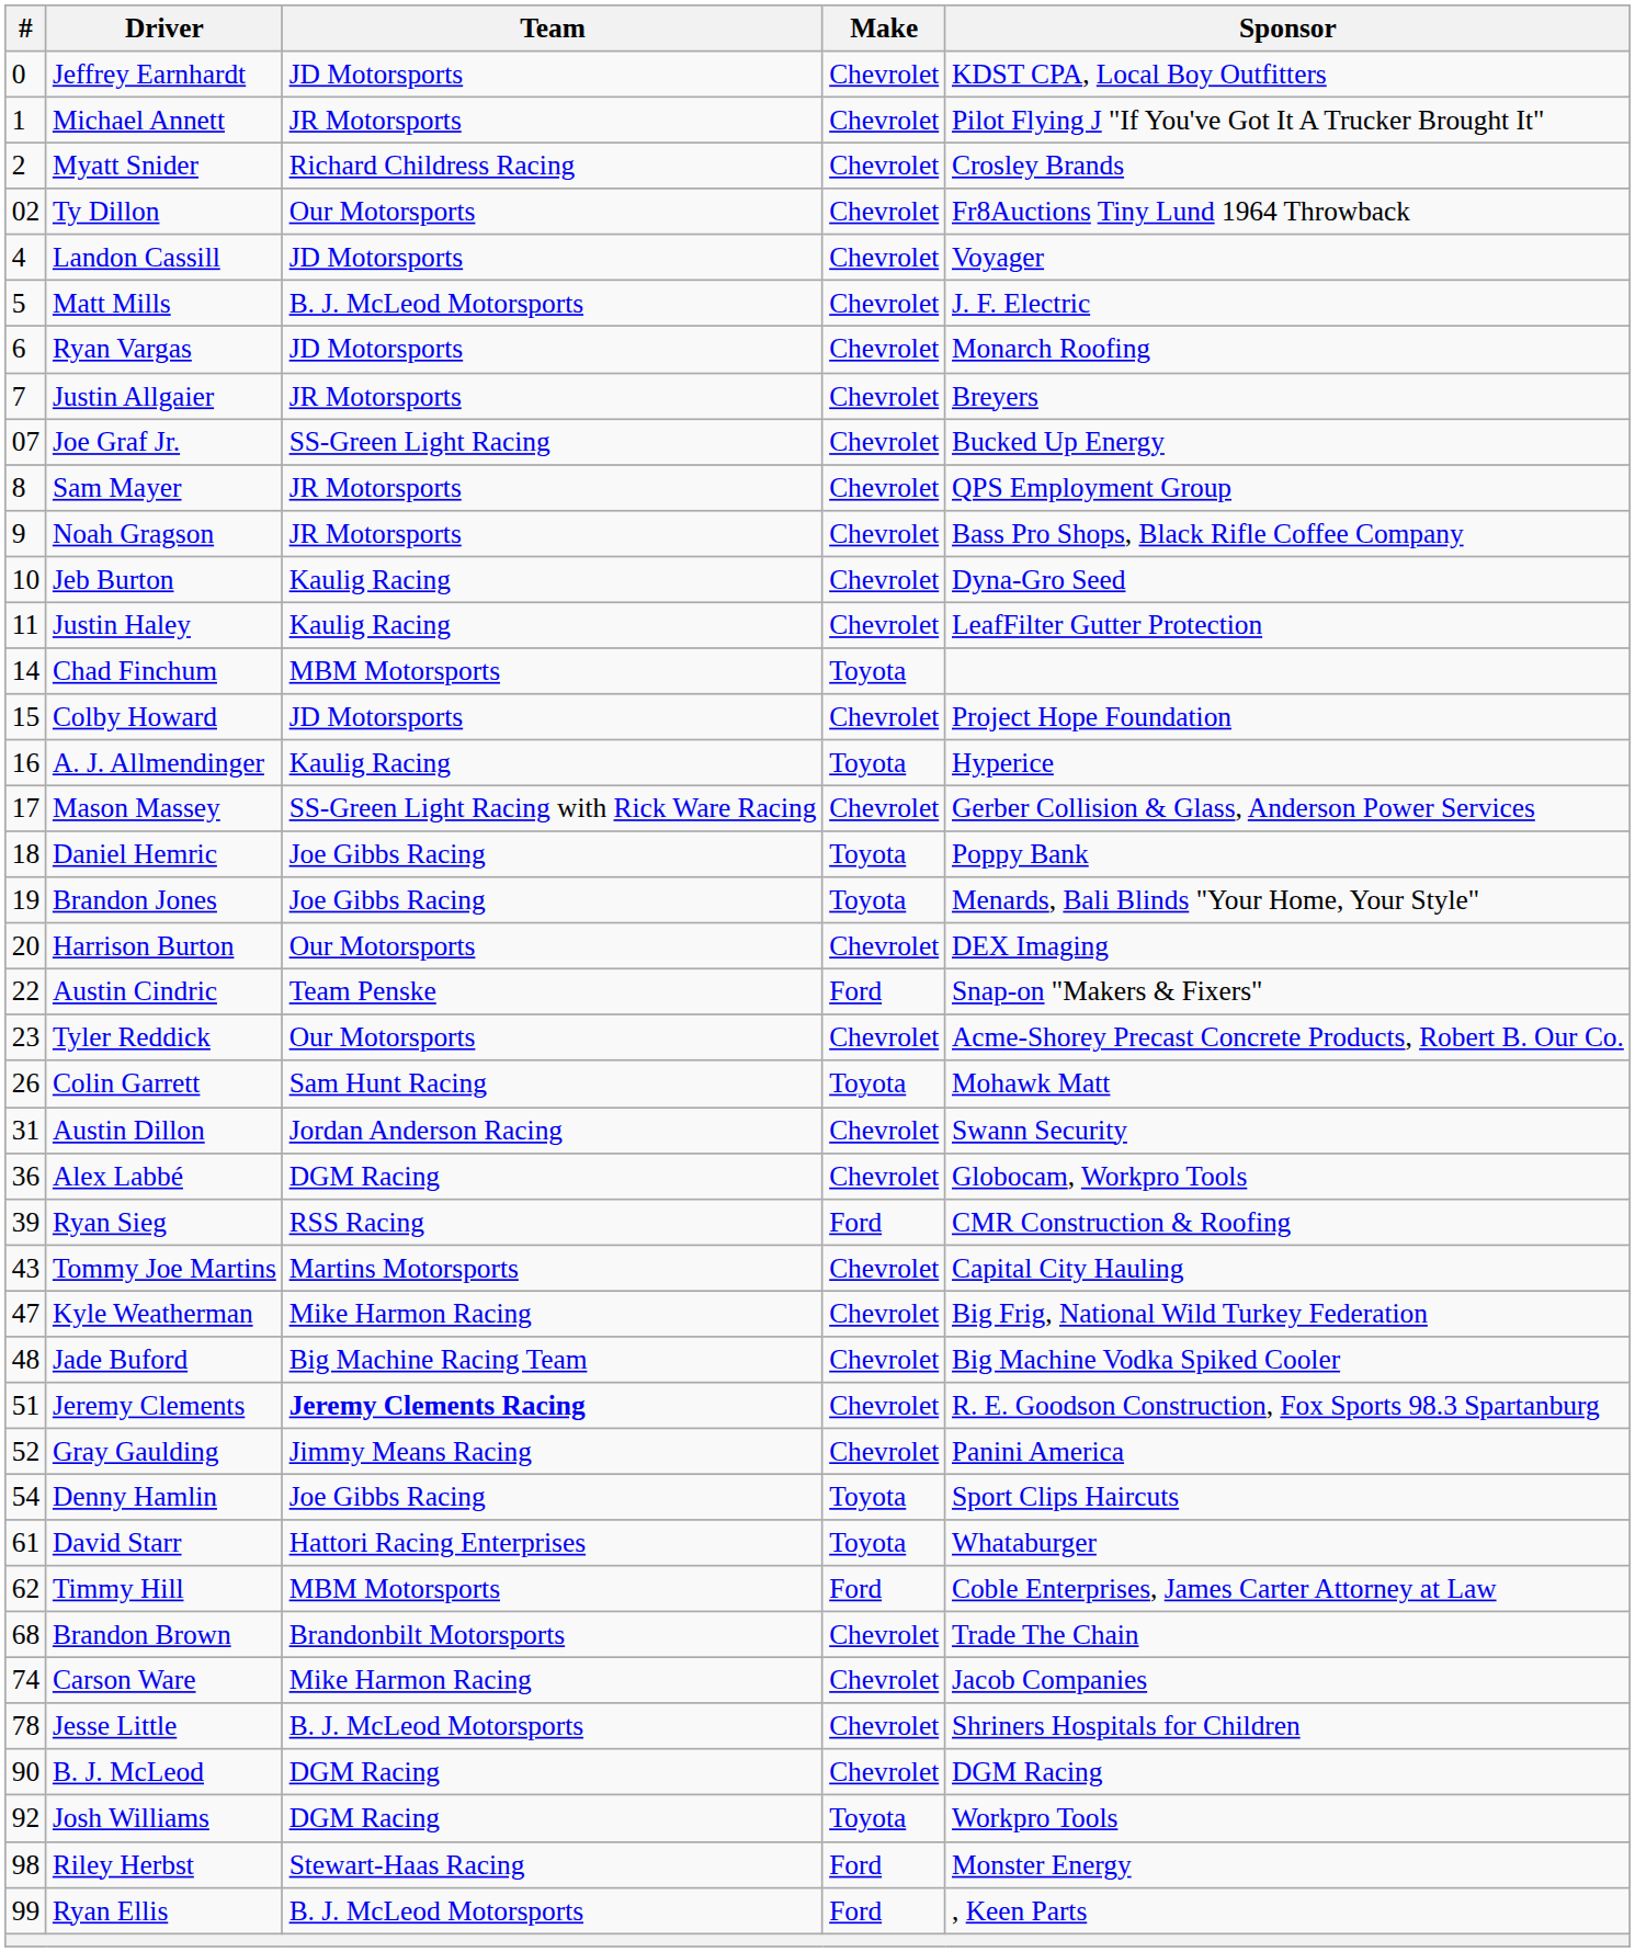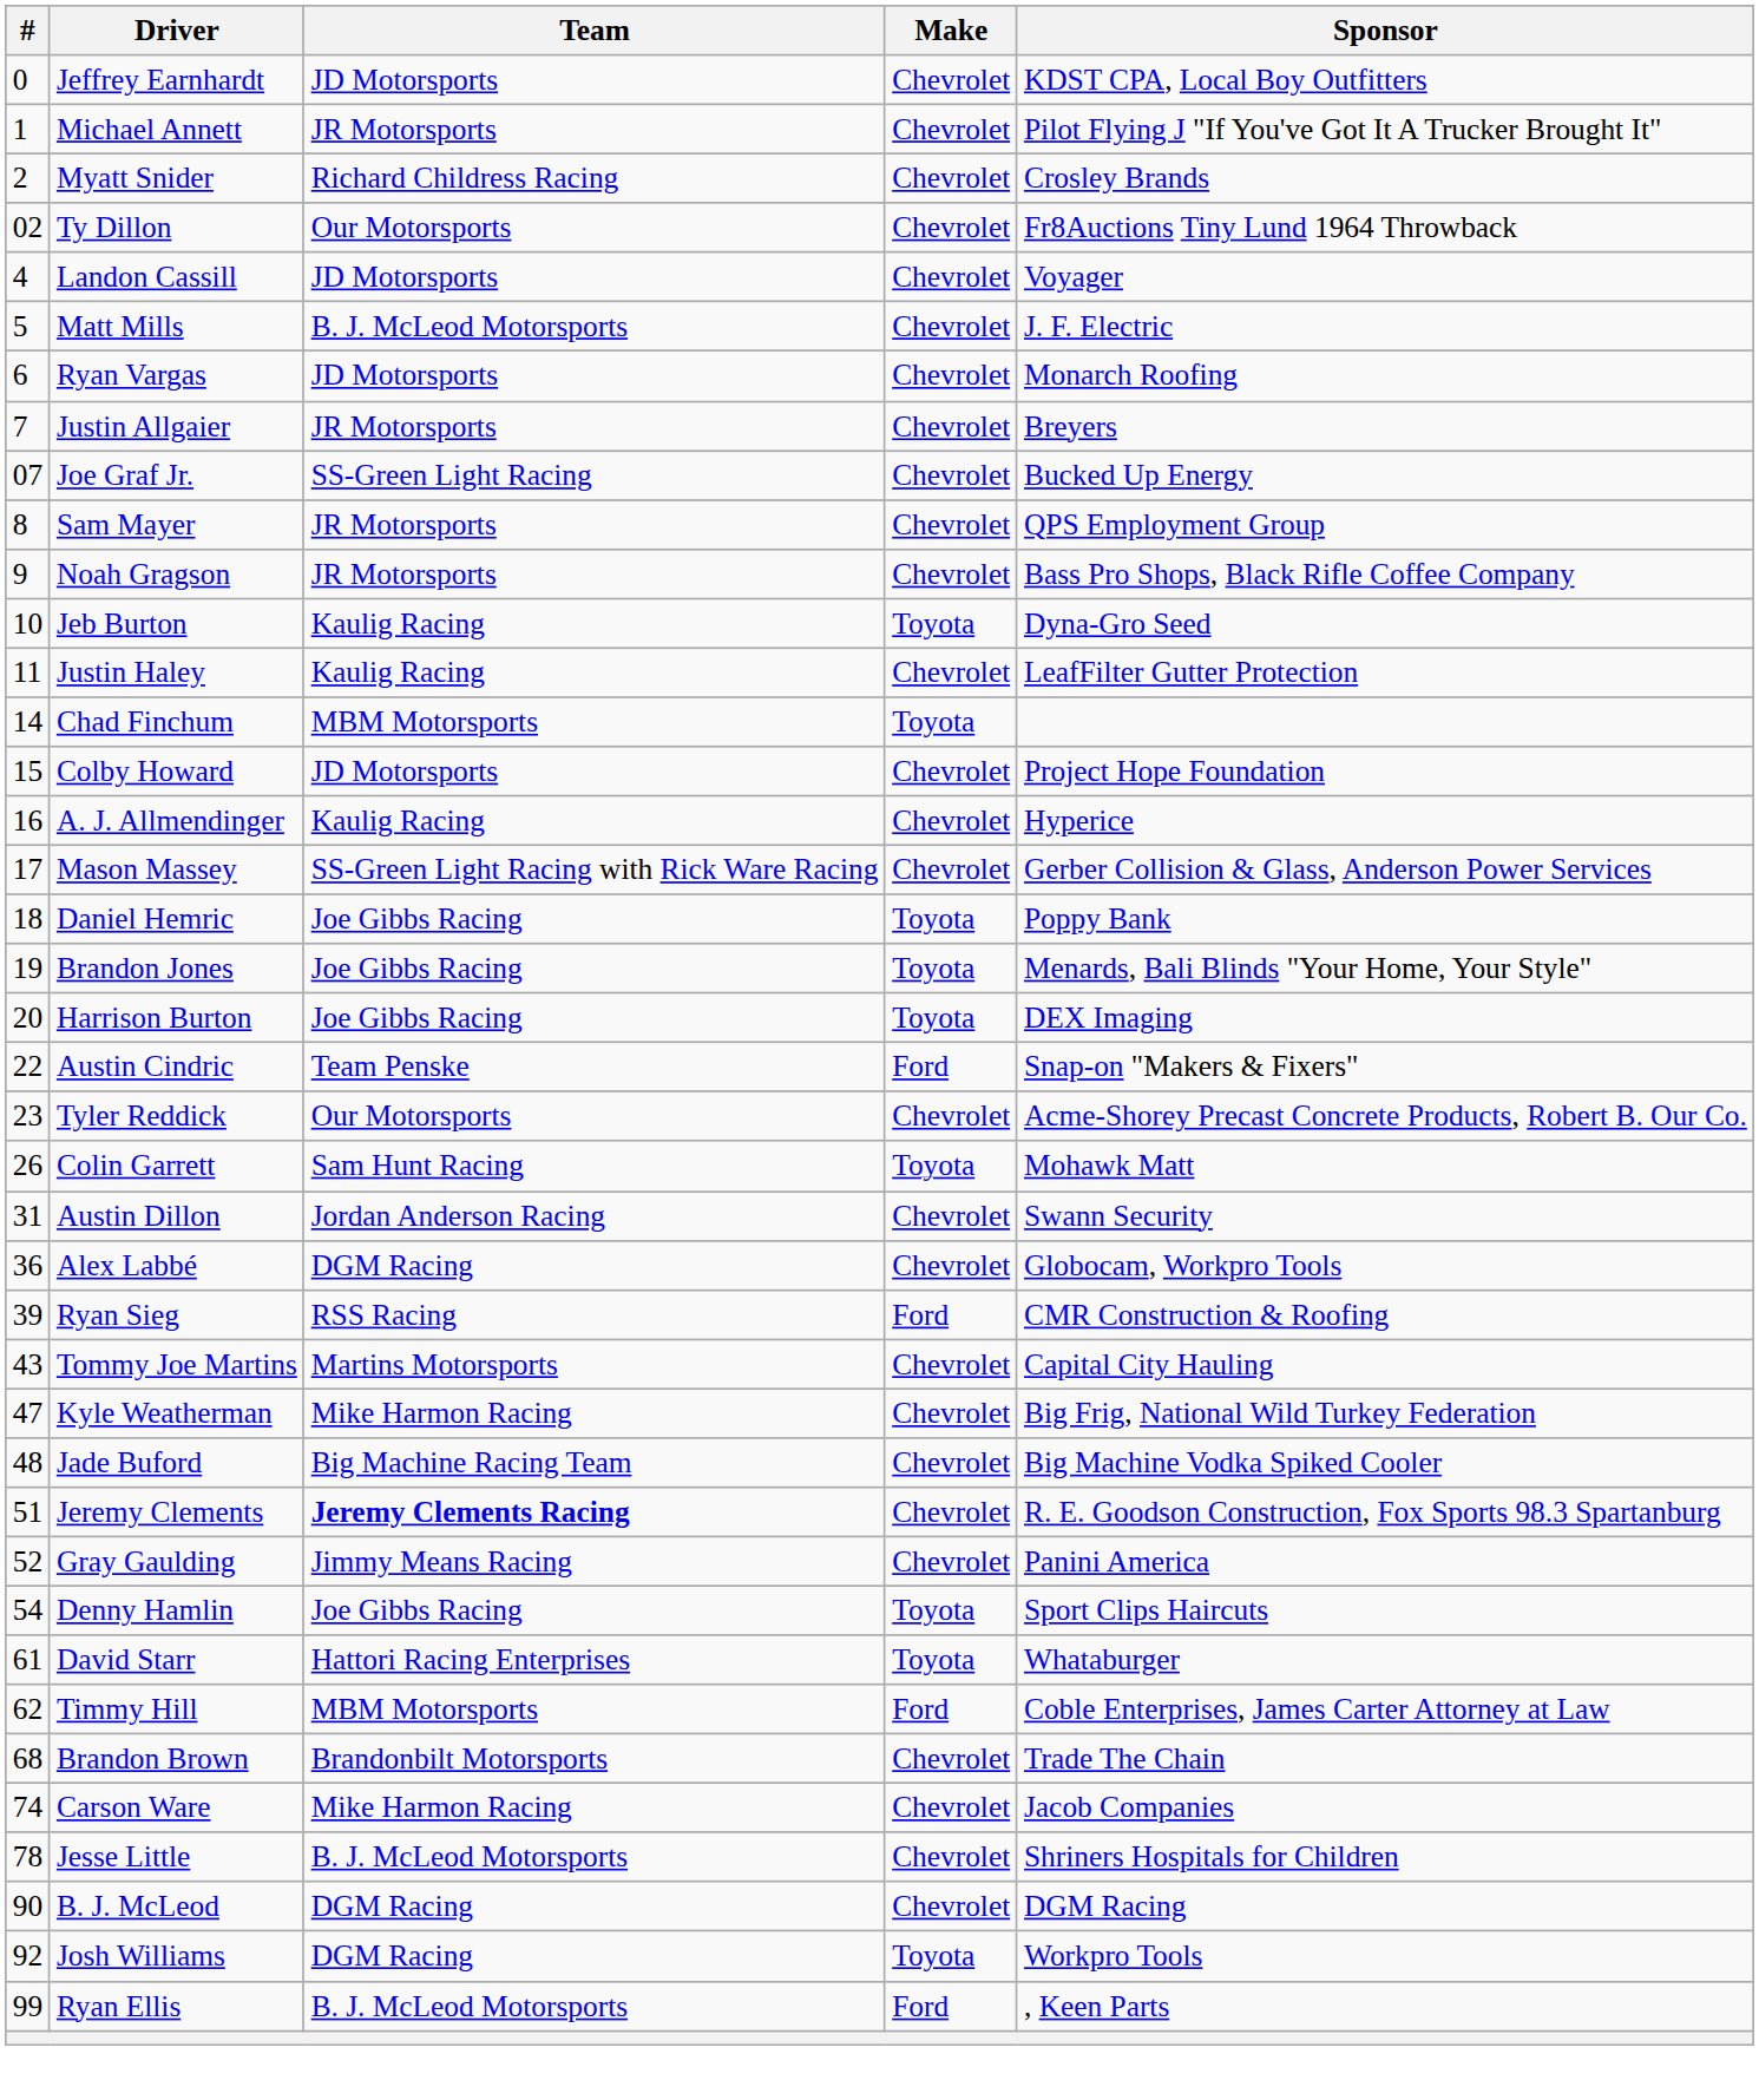Jeb Burton | Make: Chevrolet -> Toyota
A. J. Allmendinger | Make: Toyota -> Chevrolet
Harrison Burton | Team: Our Motorsports -> Joe Gibbs Racing
Harrison Burton | Make: Chevrolet -> Toyota
- row: 98 | Riley Herbst | Stewart-Haas Racing | Ford | Monster Energy
